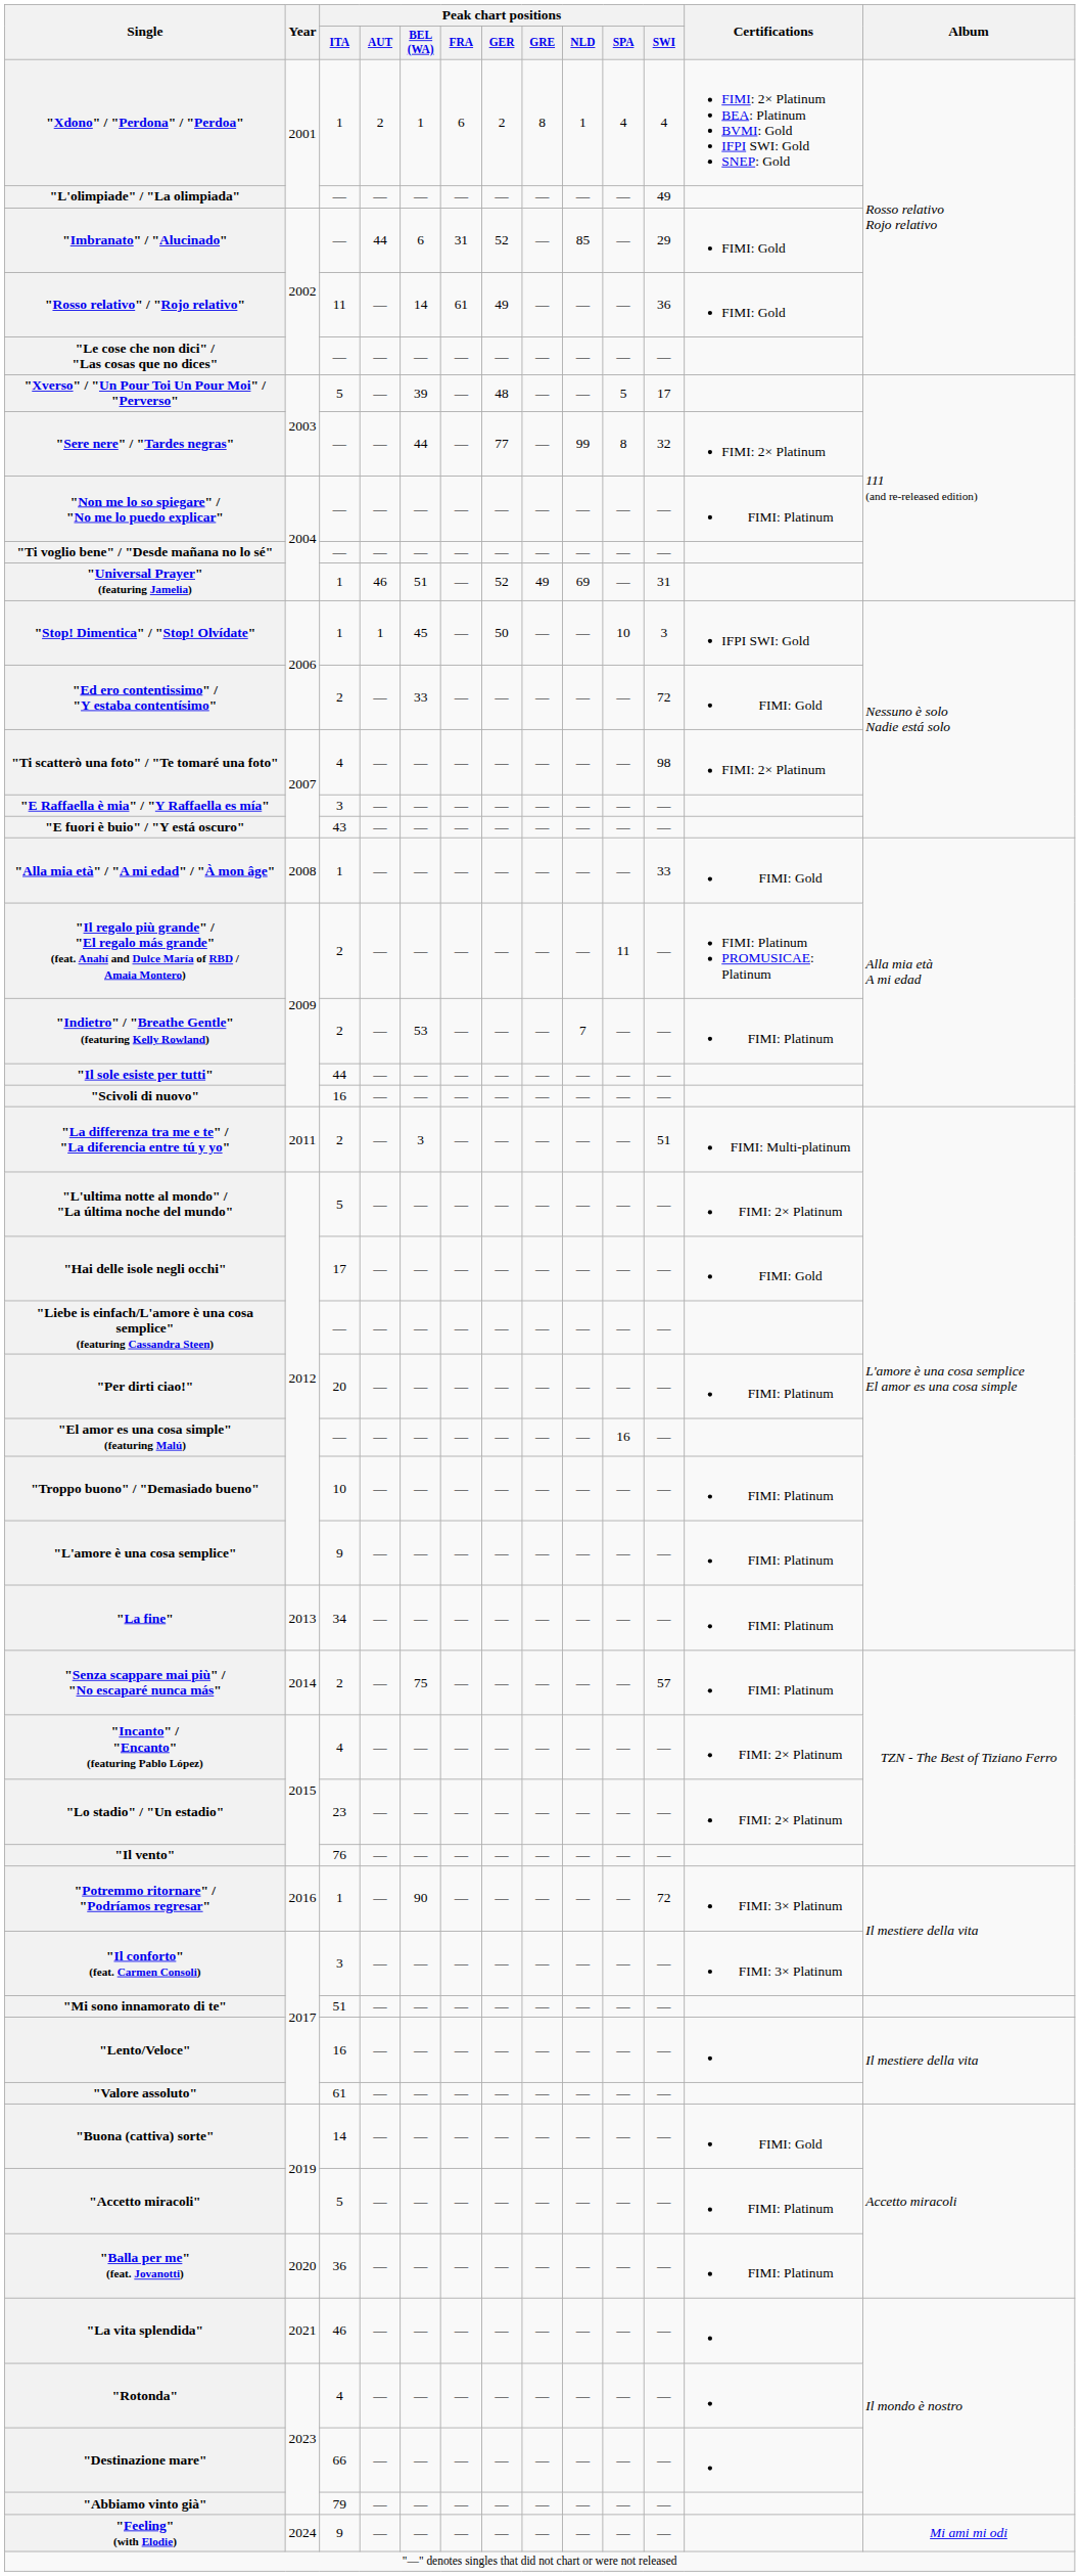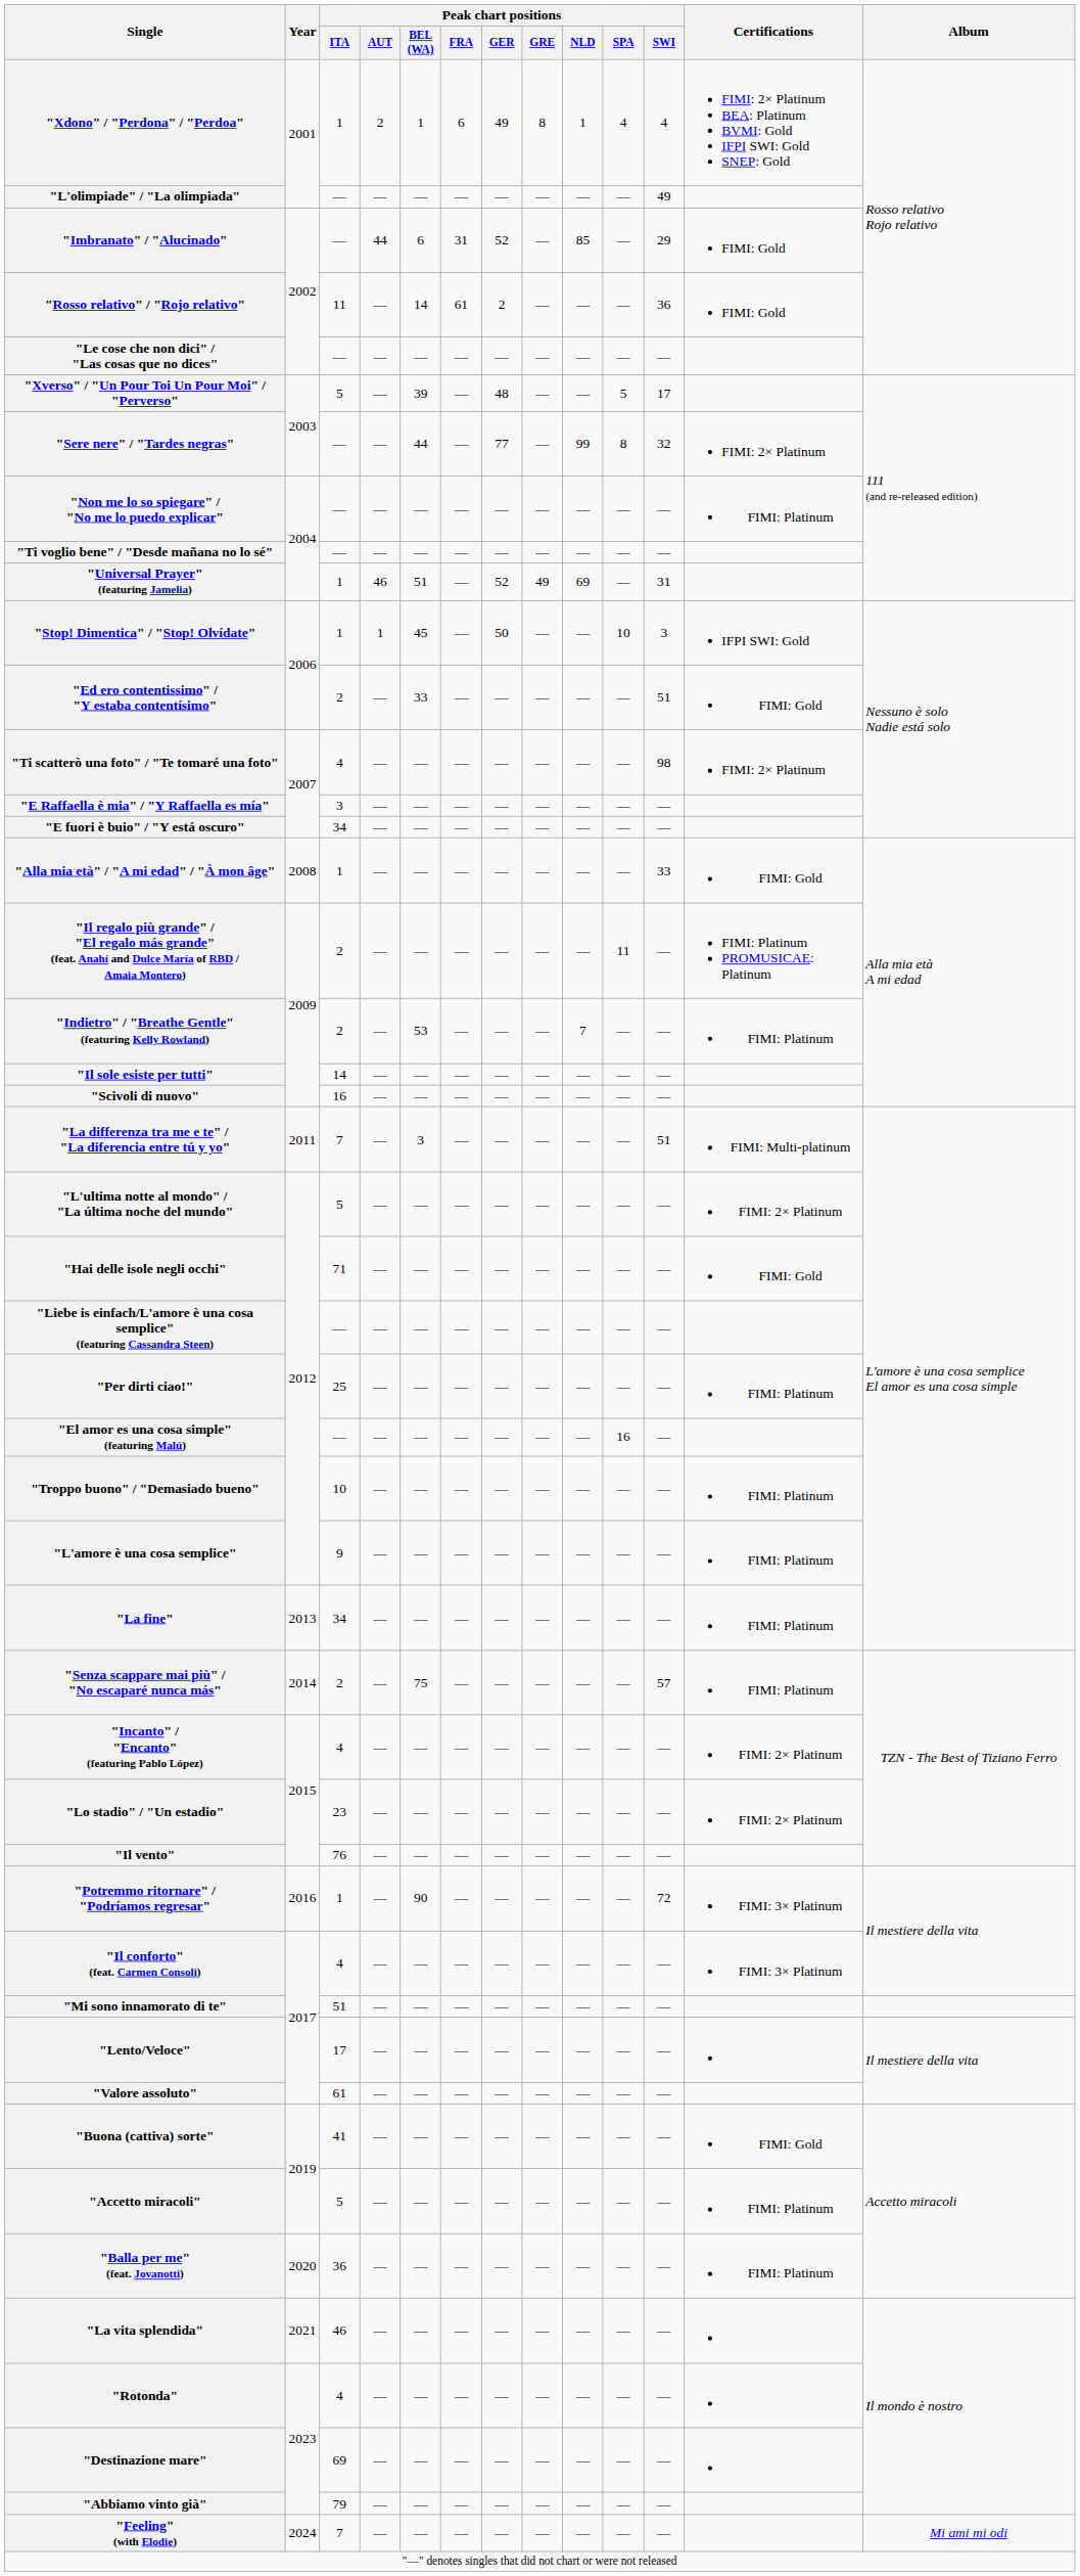"Xdono" / "Perdona" / "Perdoa" | Peak chart positions / GER: 2 -> 49
"Rosso relativo" / "Rojo relativo" | Peak chart positions / GER: 49 -> 2
"Ed ero contentissimo" / "Y estaba contentísimo" | Peak chart positions / SWI: 72 -> 51
"E fuori è buio" / "Y está oscuro" | Peak chart positions / ITA: 43 -> 34
"Il sole esiste per tutti" | Peak chart positions / ITA: 44 -> 14
"La differenza tra me e te" / "La diferencia entre tú y yo" | Peak chart positions / ITA: 2 -> 7
"Hai delle isole negli occhi" | Peak chart positions / ITA: 17 -> 71
"Per dirti ciao!" | Peak chart positions / ITA: 20 -> 25
"Il conforto" (feat. Carmen Consoli) | Peak chart positions / ITA: 3 -> 4
"Lento/Veloce" | Peak chart positions / ITA: 16 -> 17
"Buona (cattiva) sorte" | Peak chart positions / ITA: 14 -> 41
"Destinazione mare" | Peak chart positions / ITA: 66 -> 69
"Feeling" (with Elodie) | Peak chart positions / ITA: 9 -> 7
